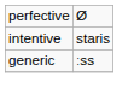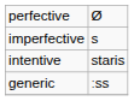+ row: imperfective | s
